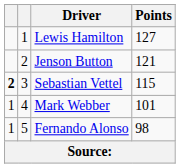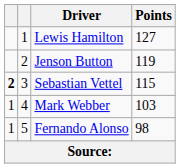Jenson Button | Points: 121 -> 119
Mark Webber | Points: 101 -> 103
